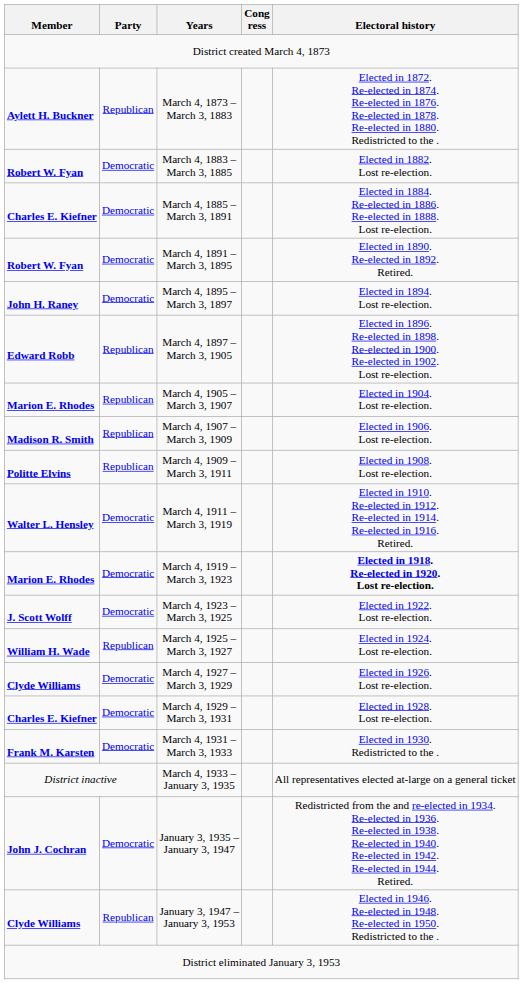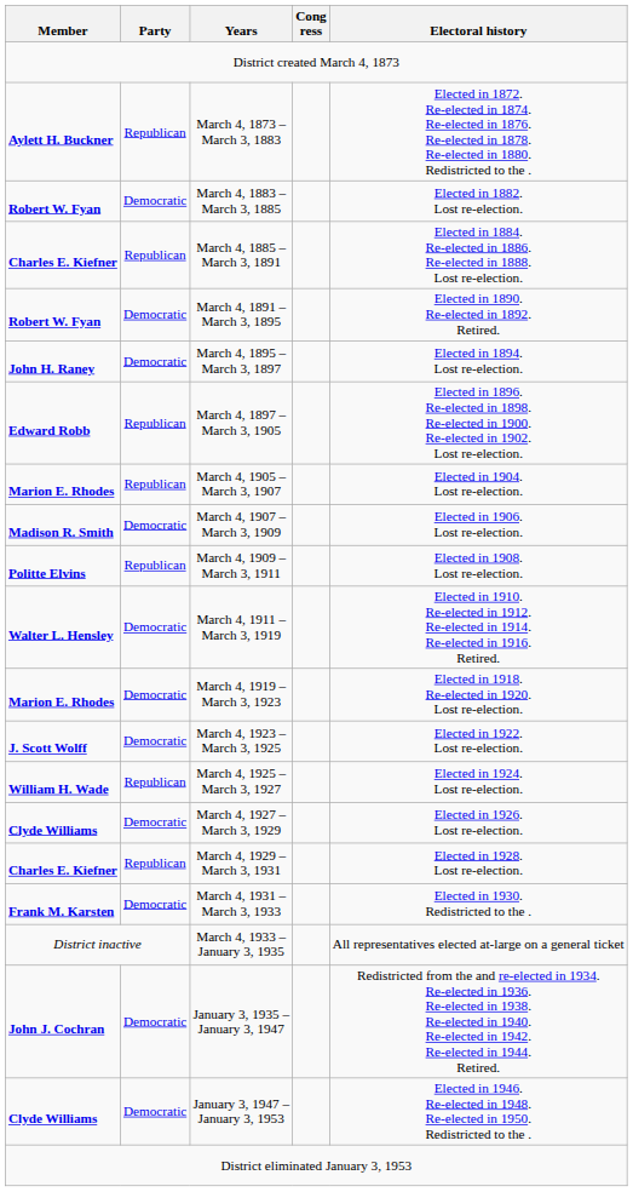March 4, 1885 – March 3, 1891 | Party: Democratic -> Republican
March 4, 1907 – March 3, 1909 | Party: Republican -> Democratic
March 4, 1919 – March 3, 1923 | Electoral history: bold -> normal
March 4, 1929 – March 3, 1931 | Party: Democratic -> Republican
January 3, 1947 – January 3, 1953 | Party: Republican -> Democratic
